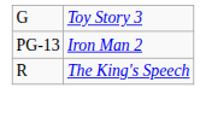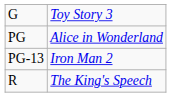+ row: PG | Alice in Wonderland
